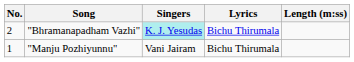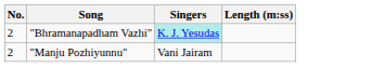- column: Lyrics | Bichu Thirumala | Bichu Thirumala
"Manju Pozhiyunnu" | No.: 1 -> 2
